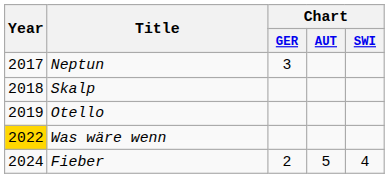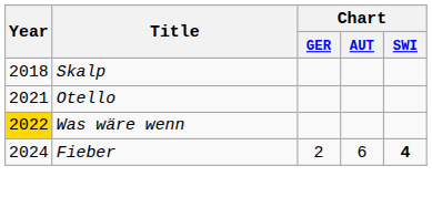- row: 2017 | Neptun | 3
Otello | Year: 2019 -> 2021
Fieber | Chart / AUT: 5 -> 6
Fieber | Chart / SWI: normal -> bold
